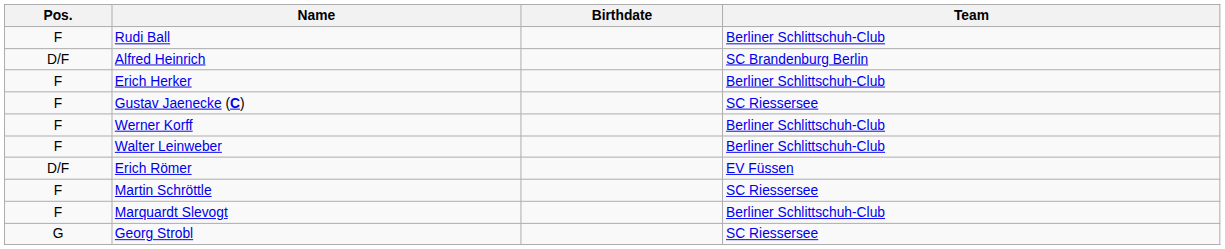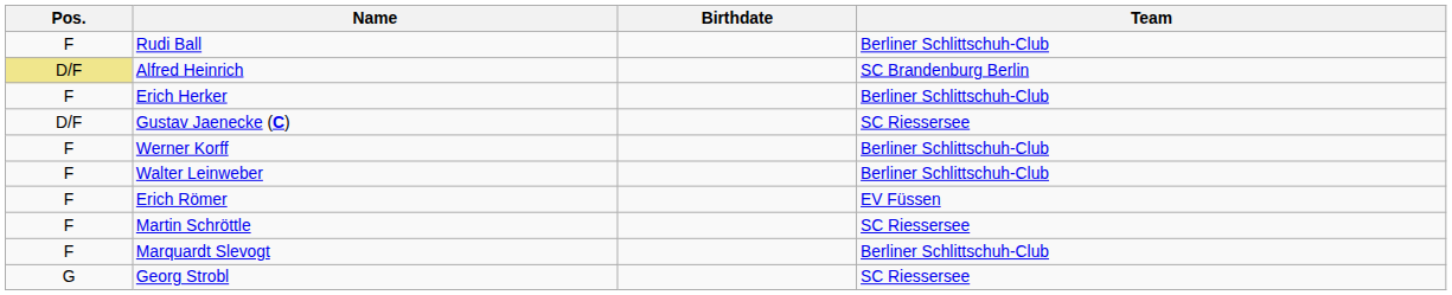Alfred Heinrich | Pos.: no background -> khaki background
Gustav Jaenecke (C) | Pos.: F -> D/F
Erich Römer | Pos.: D/F -> F
